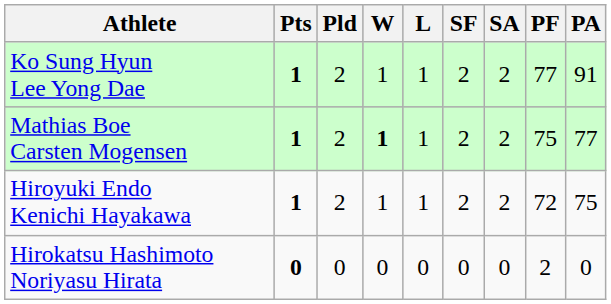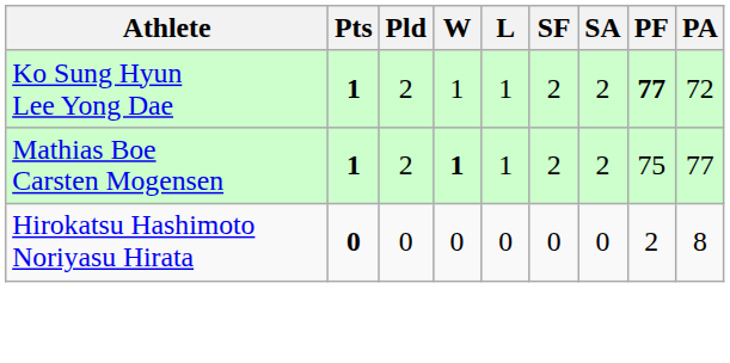Ko Sung Hyun Lee Yong Dae | PF: normal -> bold
Ko Sung Hyun Lee Yong Dae | PA: 91 -> 72
- row: Hiroyuki Endo Kenichi Hayakawa | 1 | 2 | 1 | 1 | 2 | 2 | 72 | 75
Hirokatsu Hashimoto Noriyasu Hirata | PA: 0 -> 8
